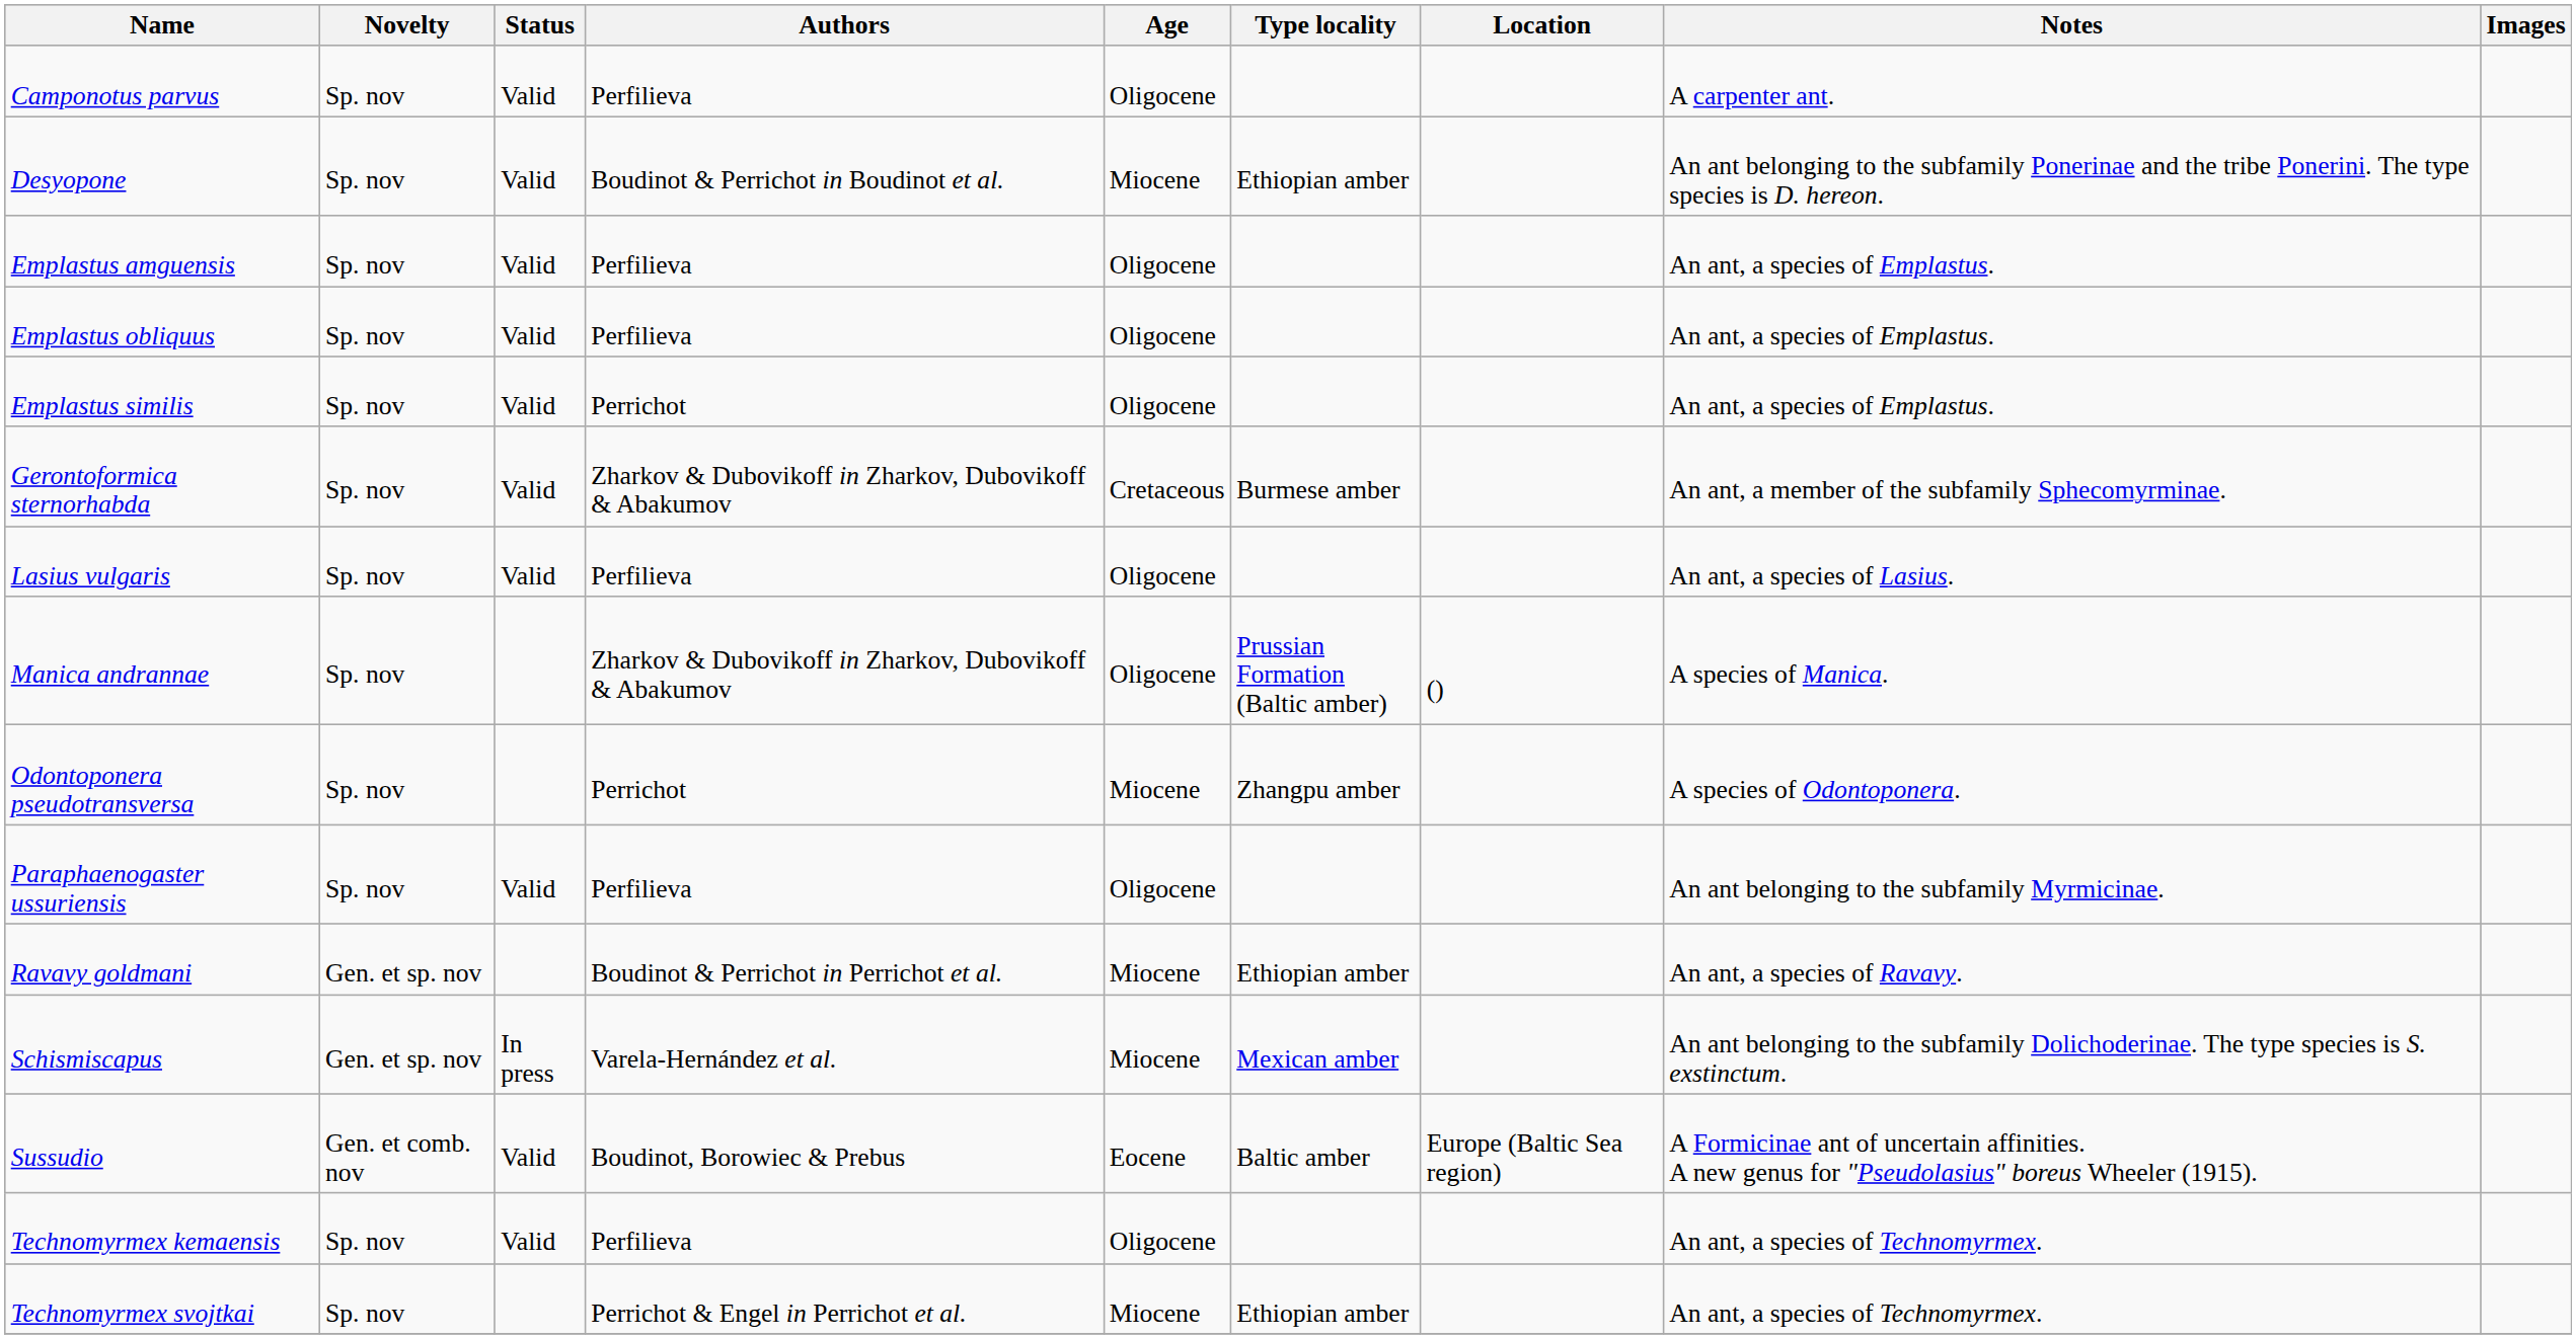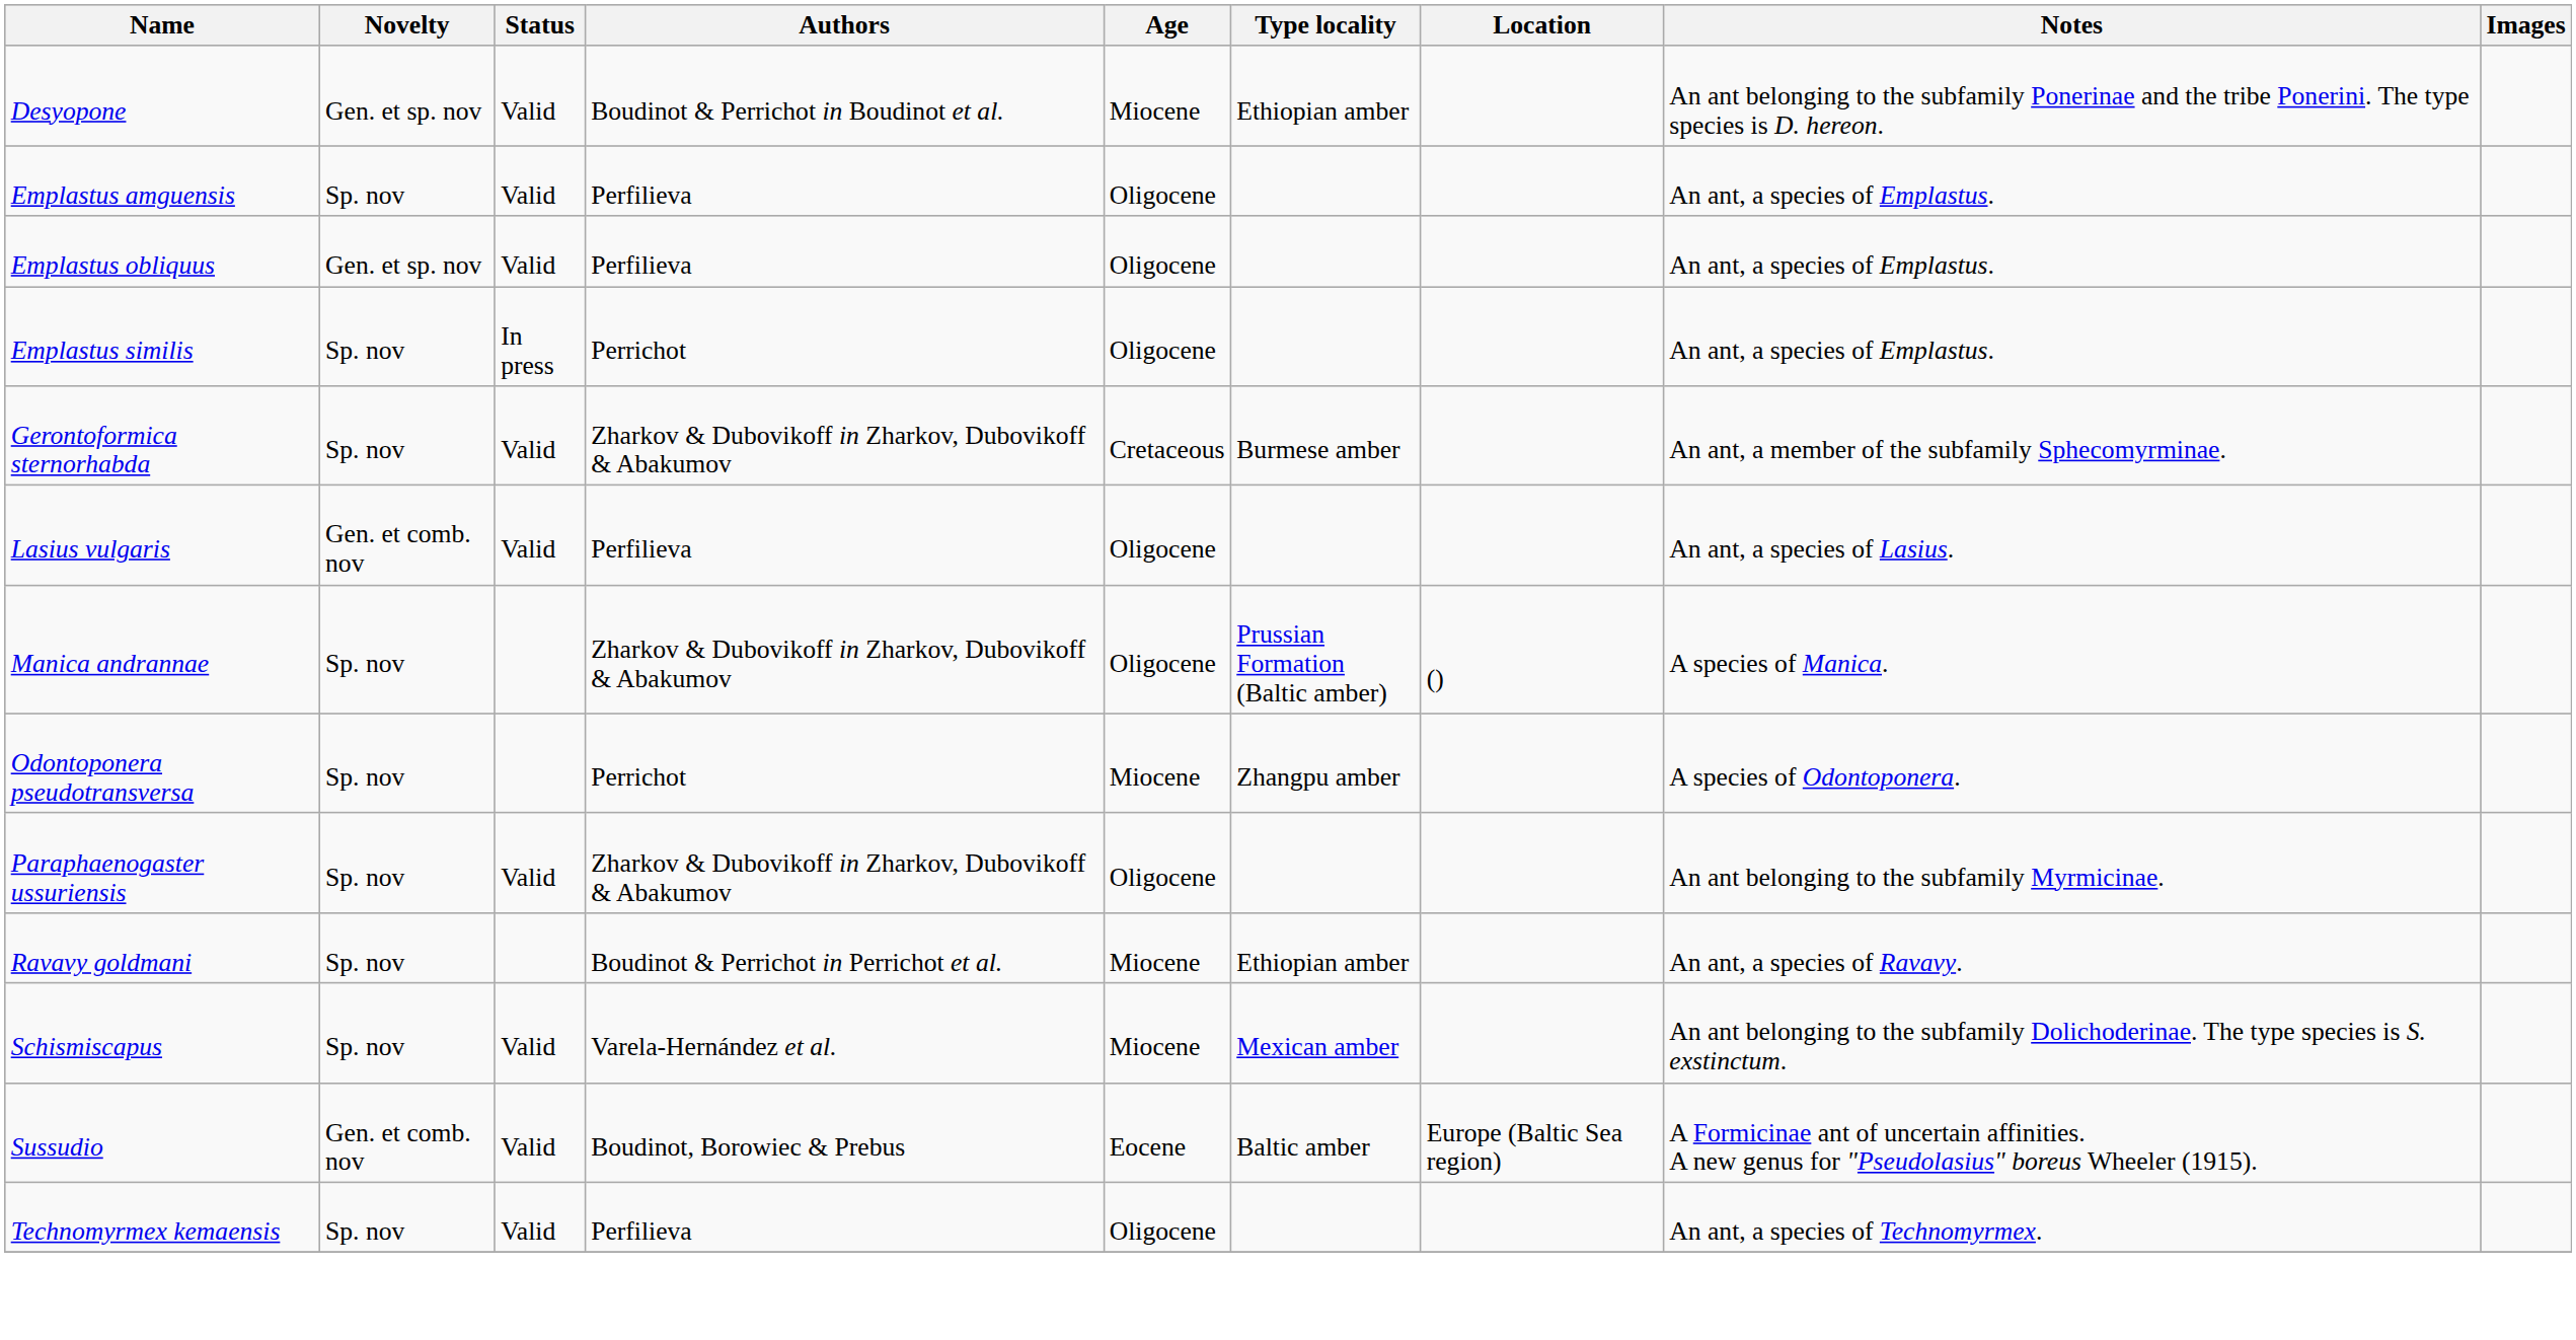- row: Camponotus parvus | Sp. nov | Valid | Perfilieva | Oligocene | A carpenter ant.
Desyopone | Novelty: Sp. nov -> Gen. et sp. nov
Emplastus obliquus | Novelty: Sp. nov -> Gen. et sp. nov
Emplastus similis | Status: Valid -> In press
Lasius vulgaris | Novelty: Sp. nov -> Gen. et comb. nov
Paraphaenogaster ussuriensis | Authors: Perfilieva -> Zharkov & Dubovikoff in Zharkov, Dubovikoff & Abakumov
Ravavy goldmani | Novelty: Gen. et sp. nov -> Sp. nov
Schismiscapus | Novelty: Gen. et sp. nov -> Sp. nov
Schismiscapus | Status: In press -> Valid
- row: Technomyrmex svojtkai | Sp. nov | Perrichot & Engel in Perrichot et al. | Miocene | Ethiopian amber | An ant, a species of Technomyrmex.
